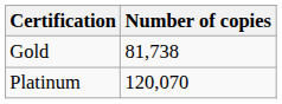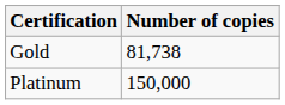Platinum | Number of copies: 120,070 -> 150,000
